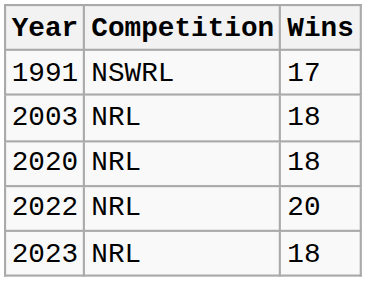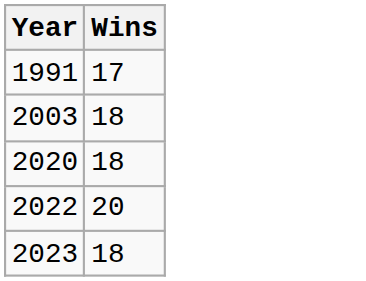- column: Competition | NSWRL | NRL | NRL | NRL | NRL
